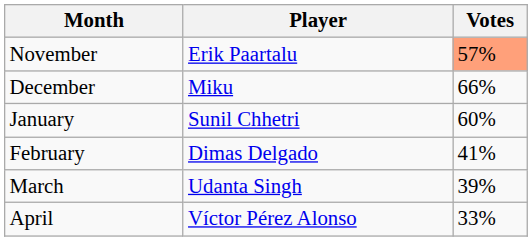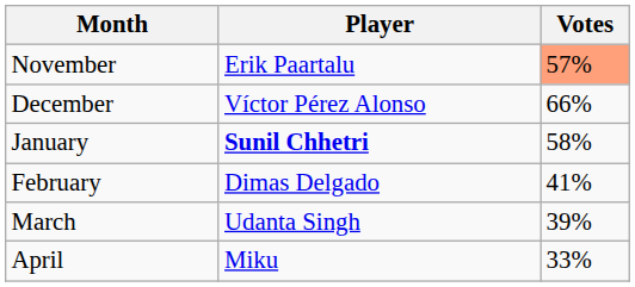December | Player: Miku -> Víctor Pérez Alonso
January | Player: normal -> bold
January | Votes: 60% -> 58%
April | Player: Víctor Pérez Alonso -> Miku
